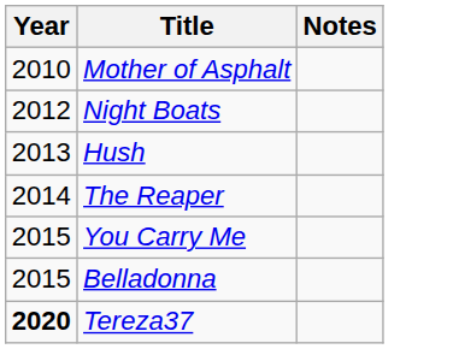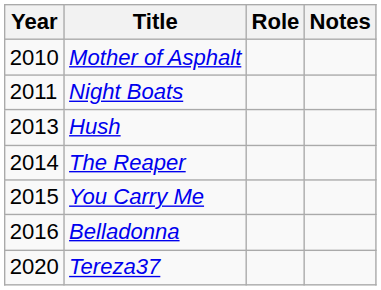+ column: Role
Night Boats | Year: 2012 -> 2011
Belladonna | Year: 2015 -> 2016
Tereza37 | Year: bold -> normal
